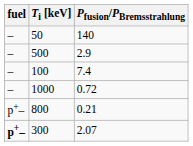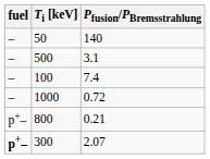500 | Pfusion/PBremsstrahlung: 2.9 -> 3.1
